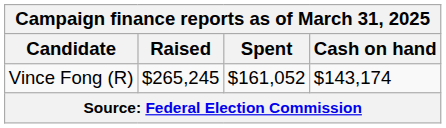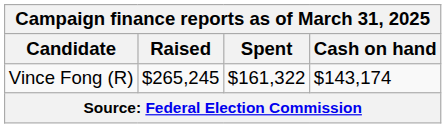Vince Fong (R) | Spent: $161,052 -> $161,322
